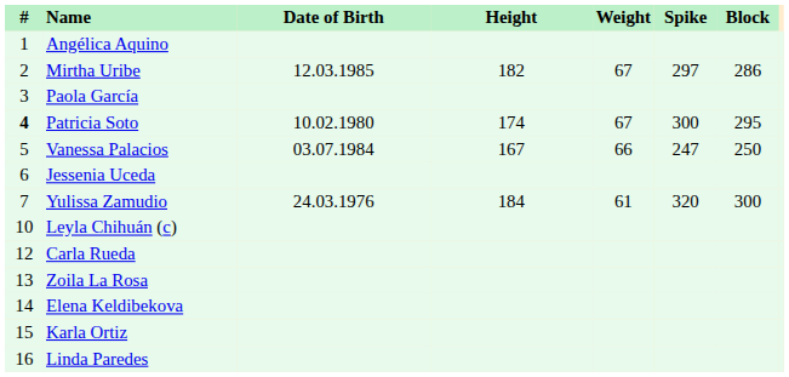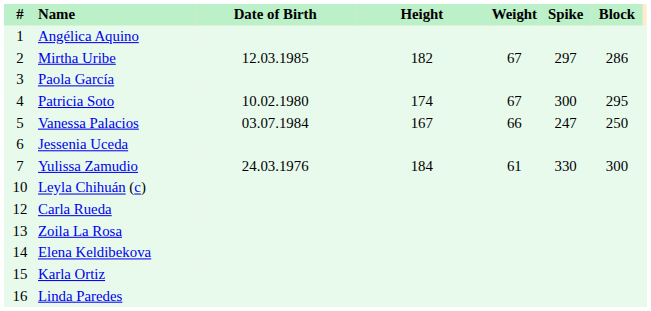Patricia Soto | #: bold -> normal
Yulissa Zamudio | Spike: 320 -> 330
